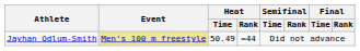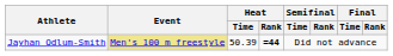Jayhan Odlum-Smith | Heat / Time: 50.49 -> 50.39
Jayhan Odlum-Smith | Heat / Rank: normal -> bold
